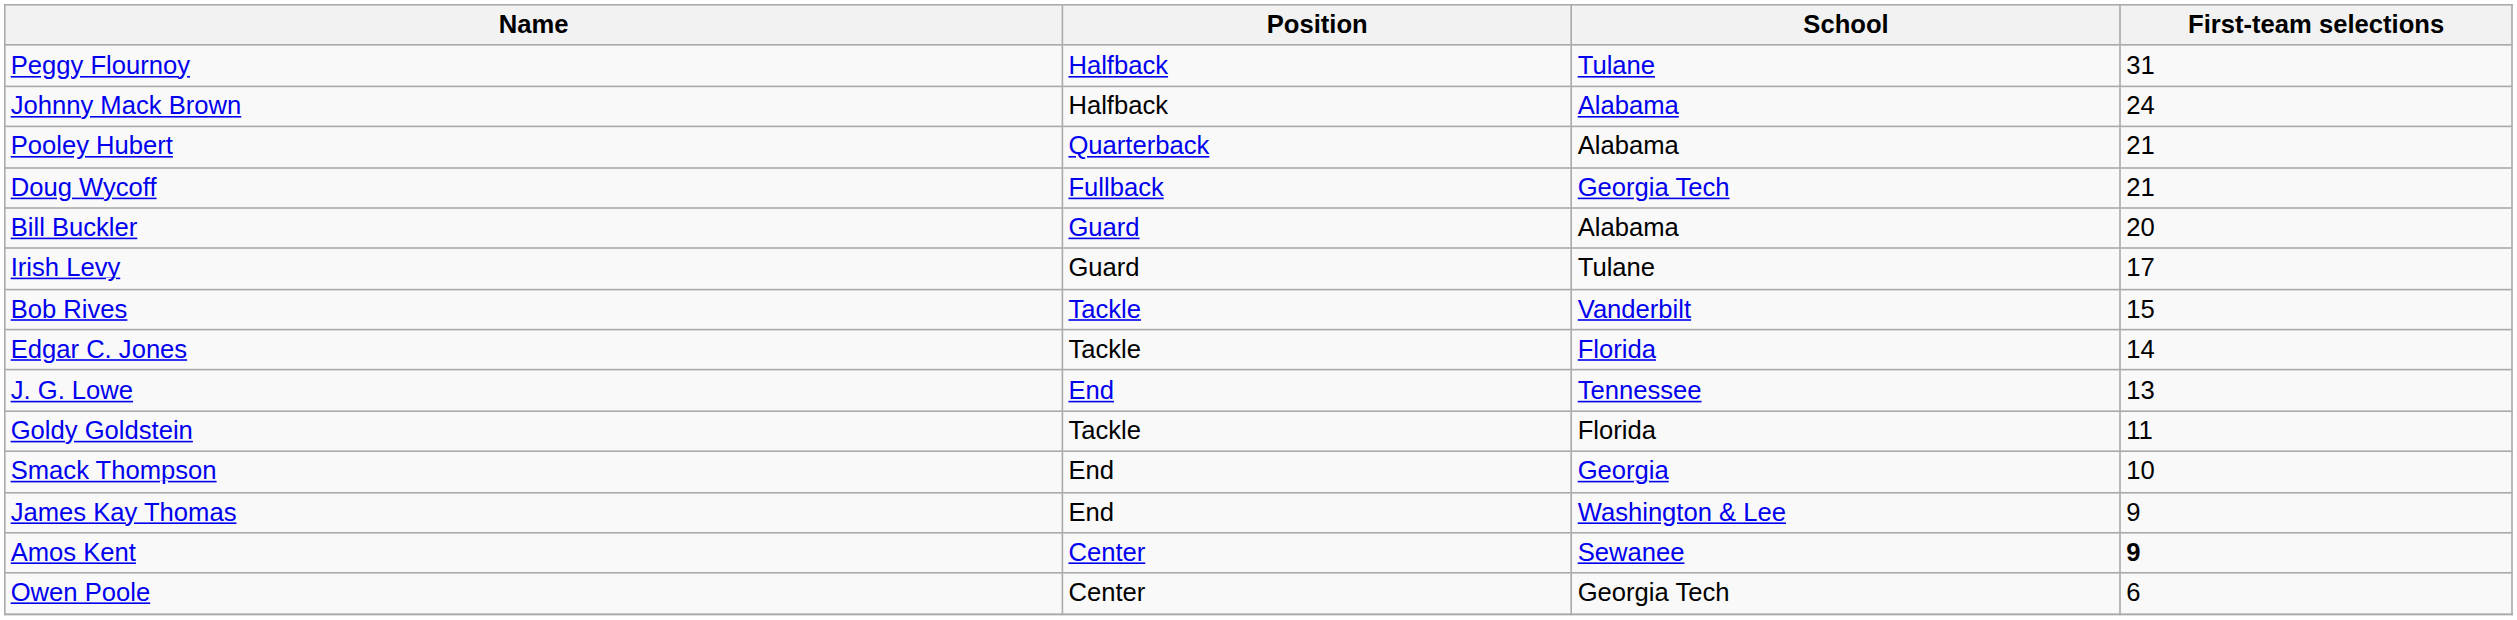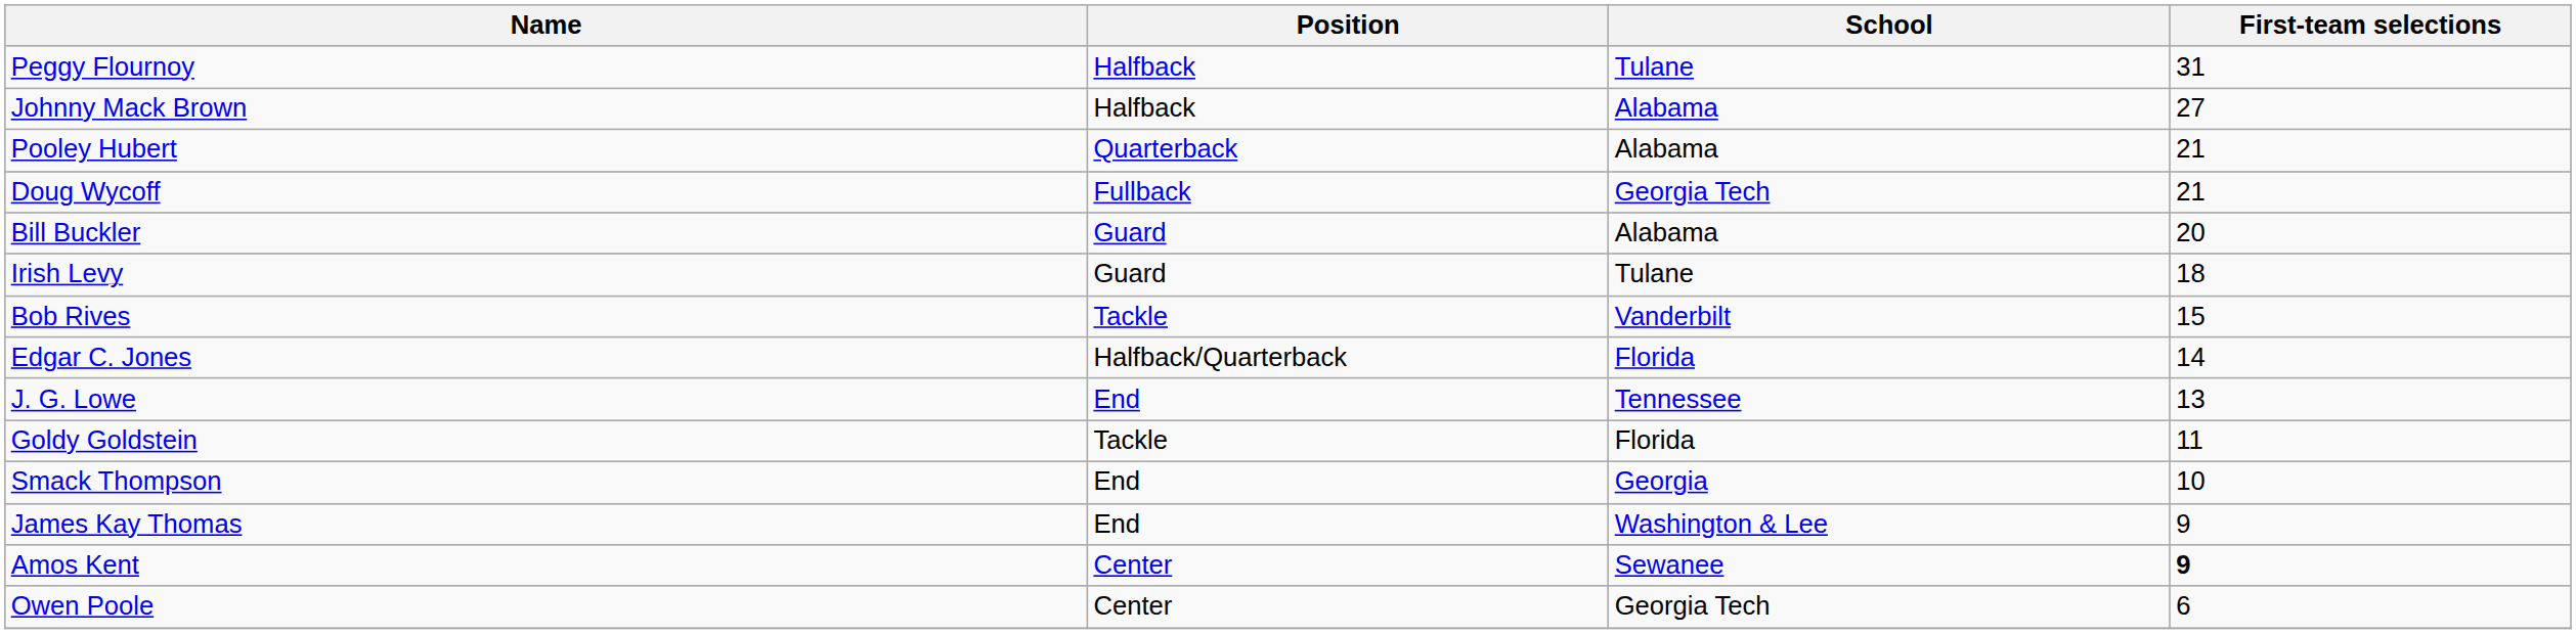Johnny Mack Brown | First-team selections: 24 -> 27
Irish Levy | First-team selections: 17 -> 18
Edgar C. Jones | Position: Tackle -> Halfback/Quarterback
